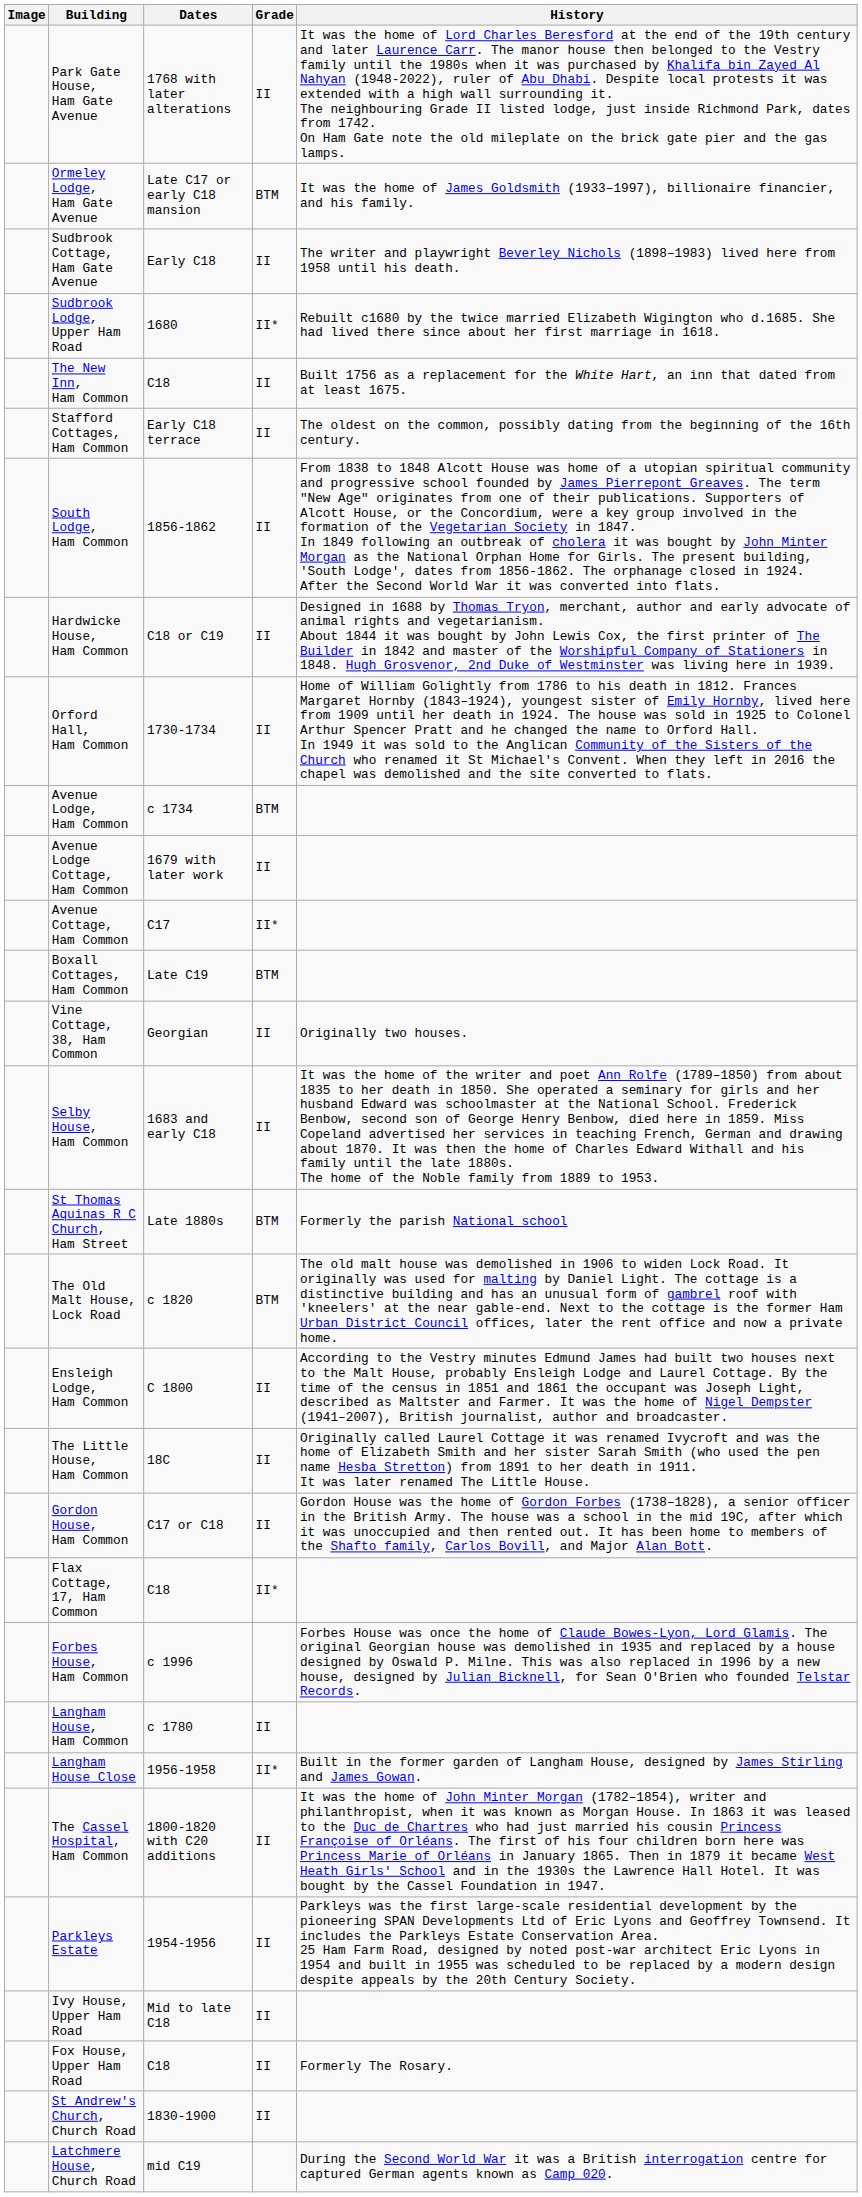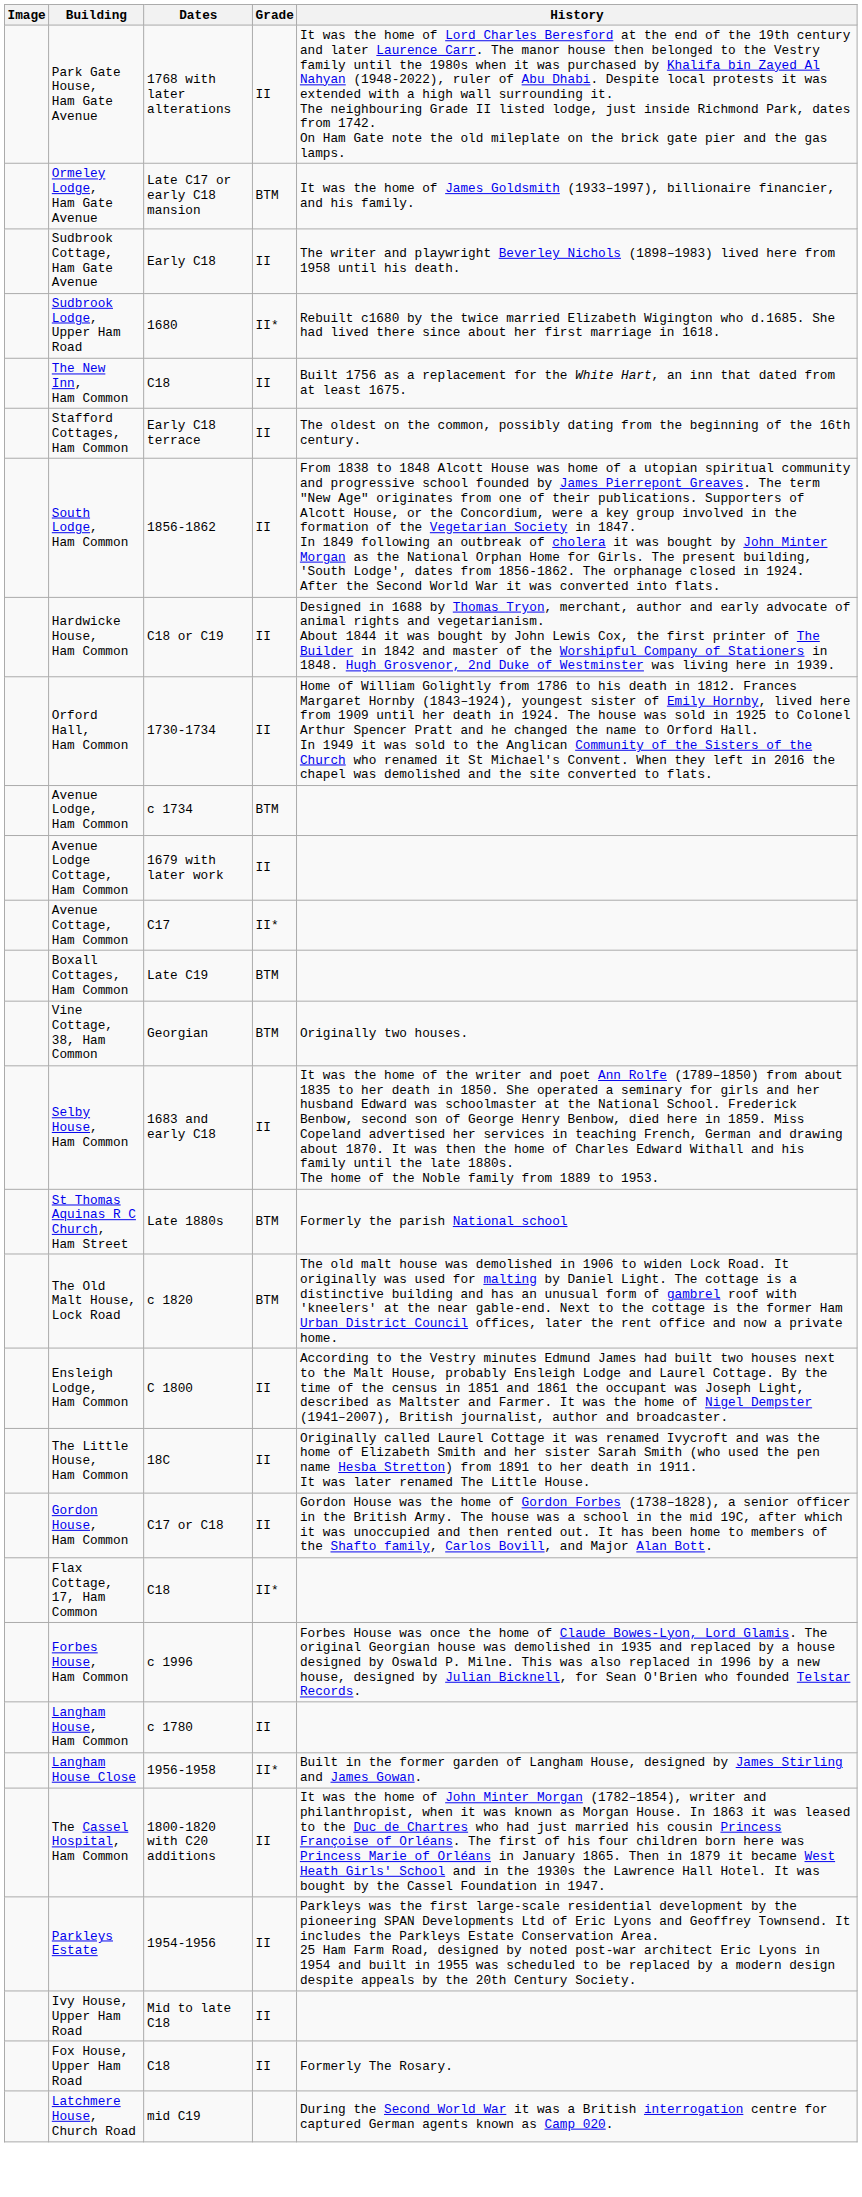Vine Cottage, 38, Ham Common | Grade: II -> BTM
- row: St Andrew's Church, Church Road | 1830-1900 | II
